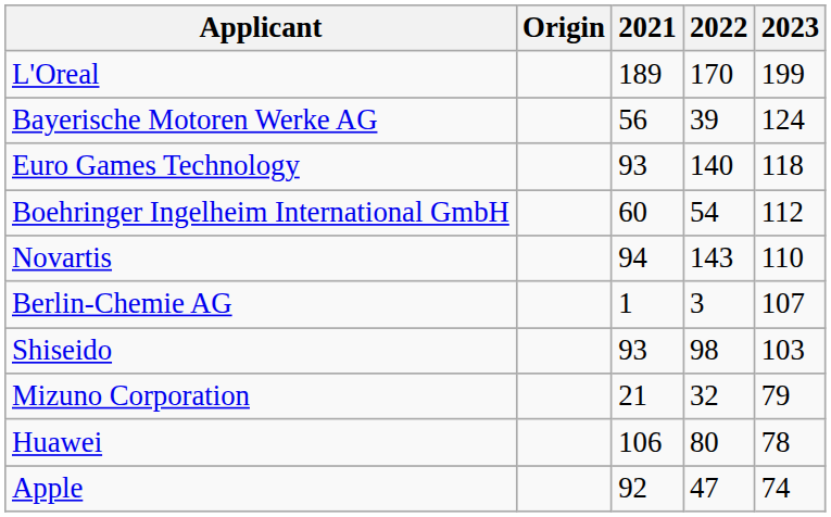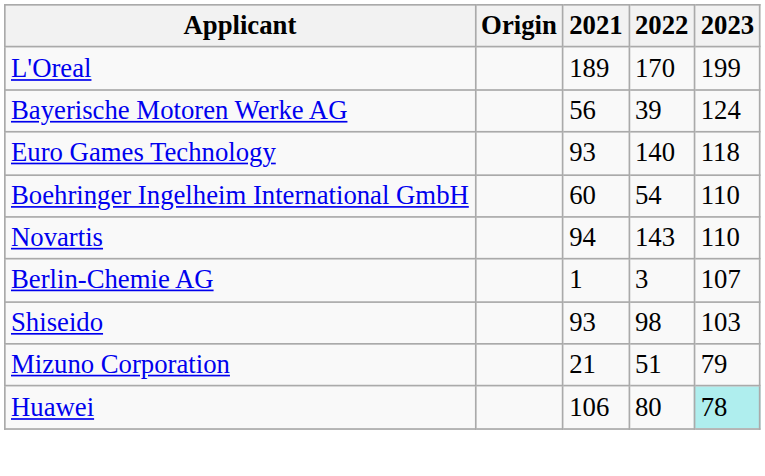Boehringer Ingelheim International GmbH | 2023: 112 -> 110
Mizuno Corporation | 2022: 32 -> 51
Huawei | 2023: no background -> paleturquoise background
- row: Apple | 92 | 47 | 74
